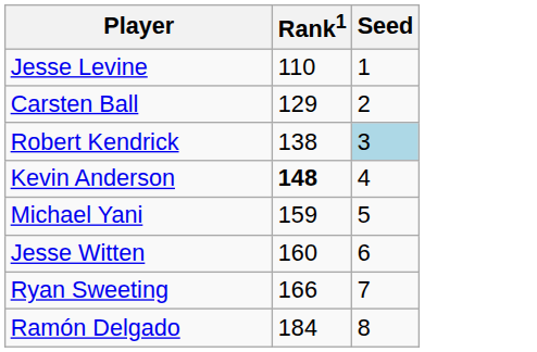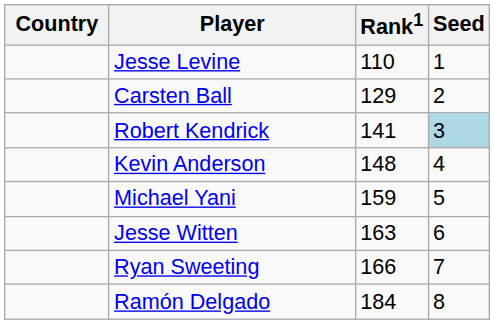+ column: Country
Robert Kendrick | Rank1: 138 -> 141
Kevin Anderson | Rank1: bold -> normal
Jesse Witten | Rank1: 160 -> 163
